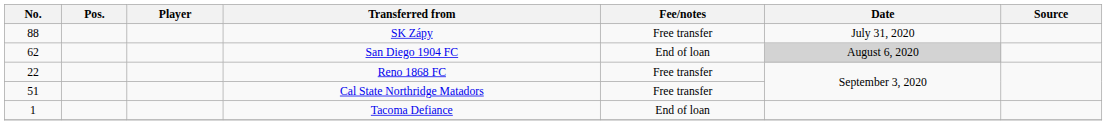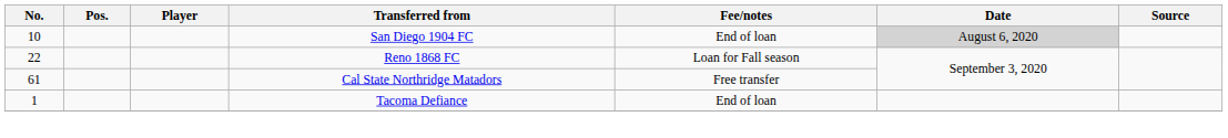- row: 88 | SK Zápy | Free transfer | July 31, 2020
San Diego 1904 FC | No.: 62 -> 10
Reno 1868 FC | Fee/notes: Free transfer -> Loan for Fall season
Cal State Northridge Matadors | No.: 51 -> 61
